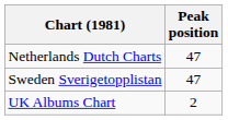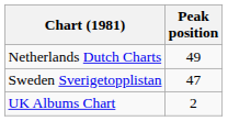Netherlands Dutch Charts | Peak position: 47 -> 49
